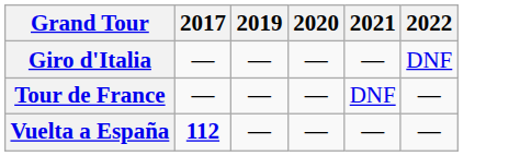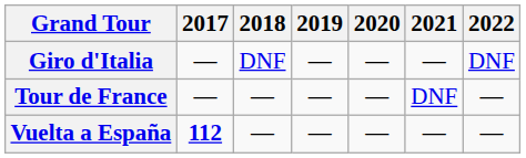+ column: 2018 | DNF | — | —
